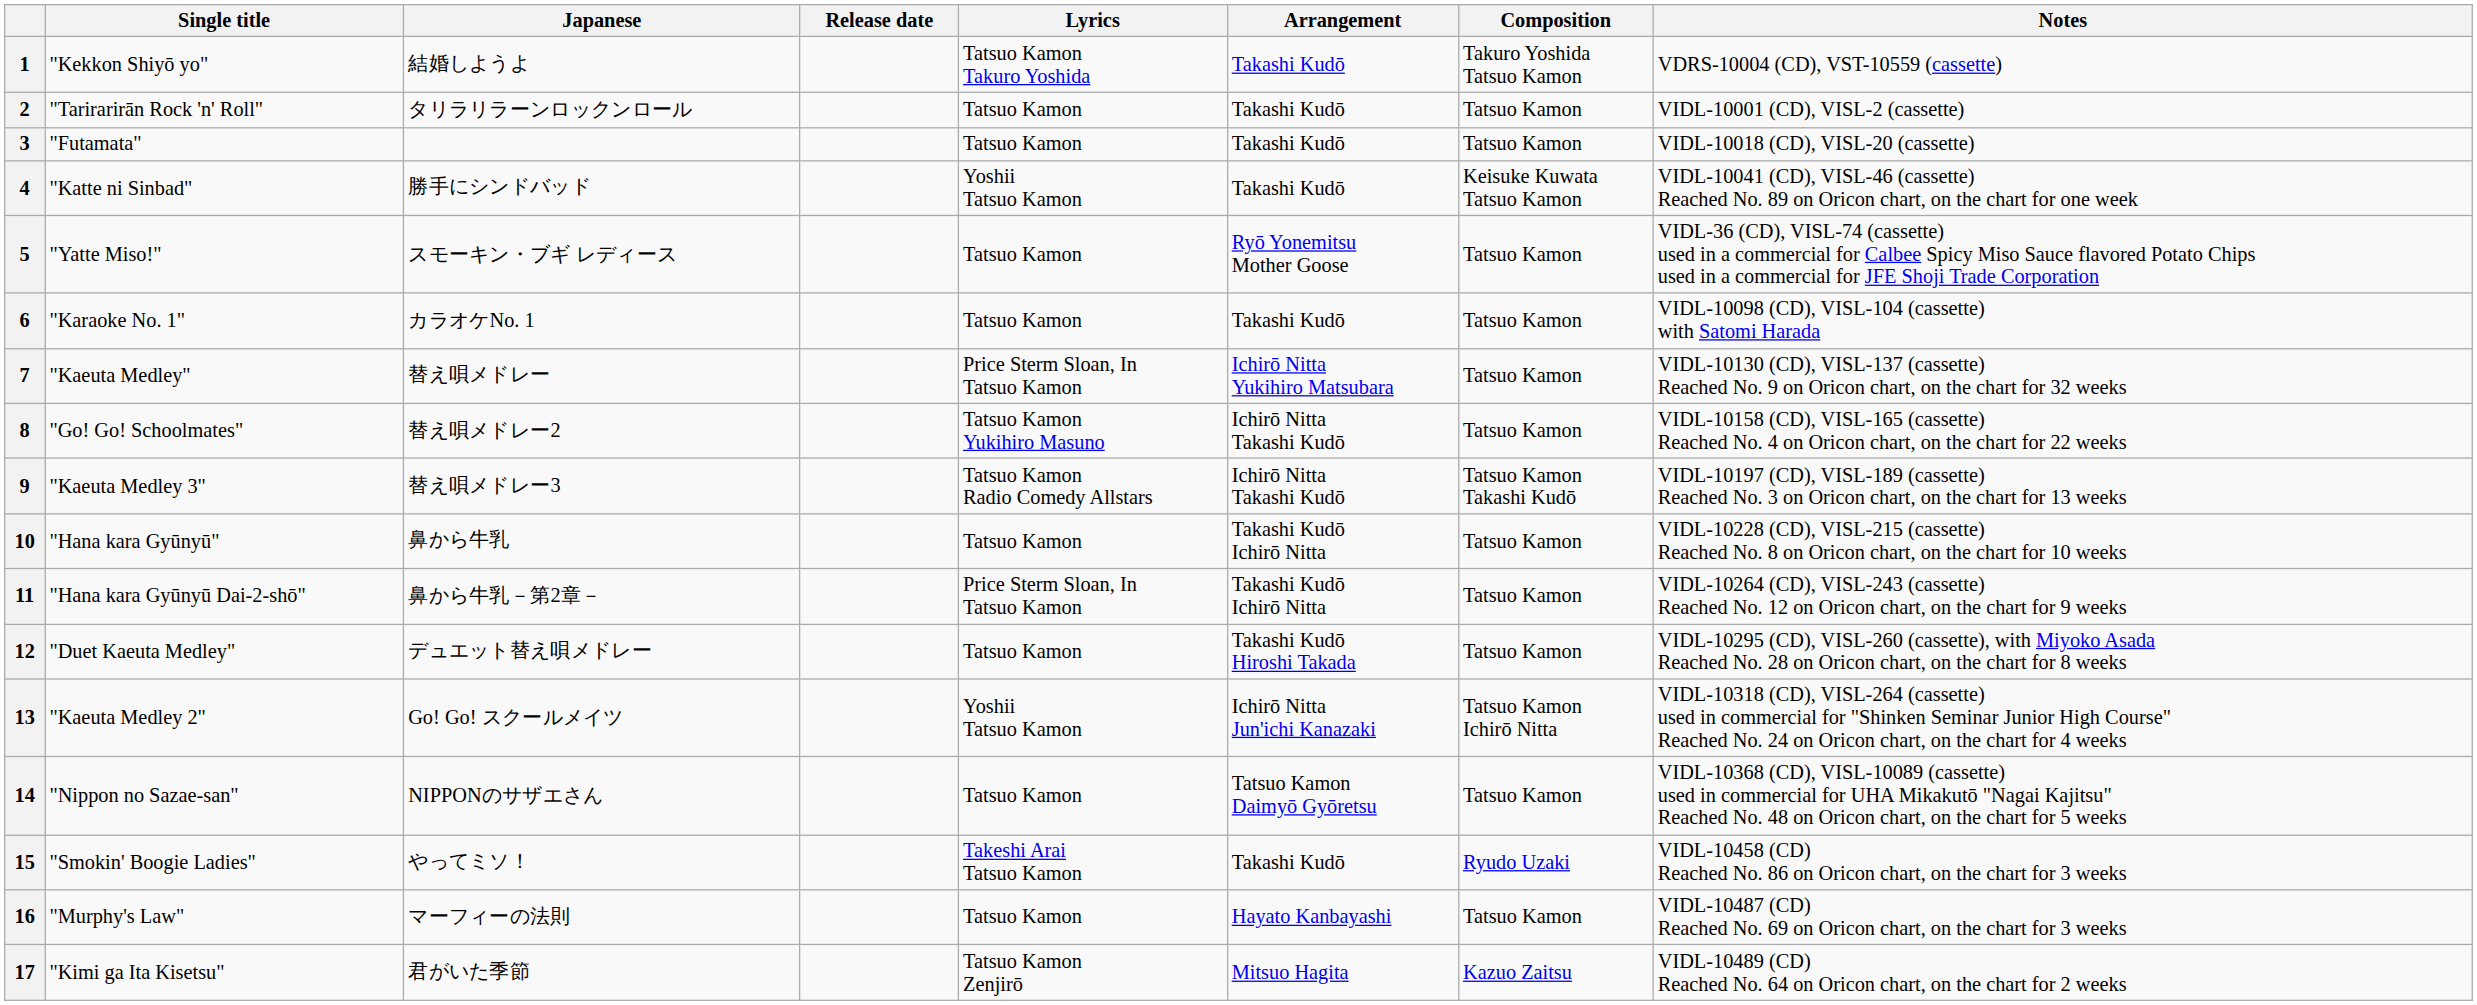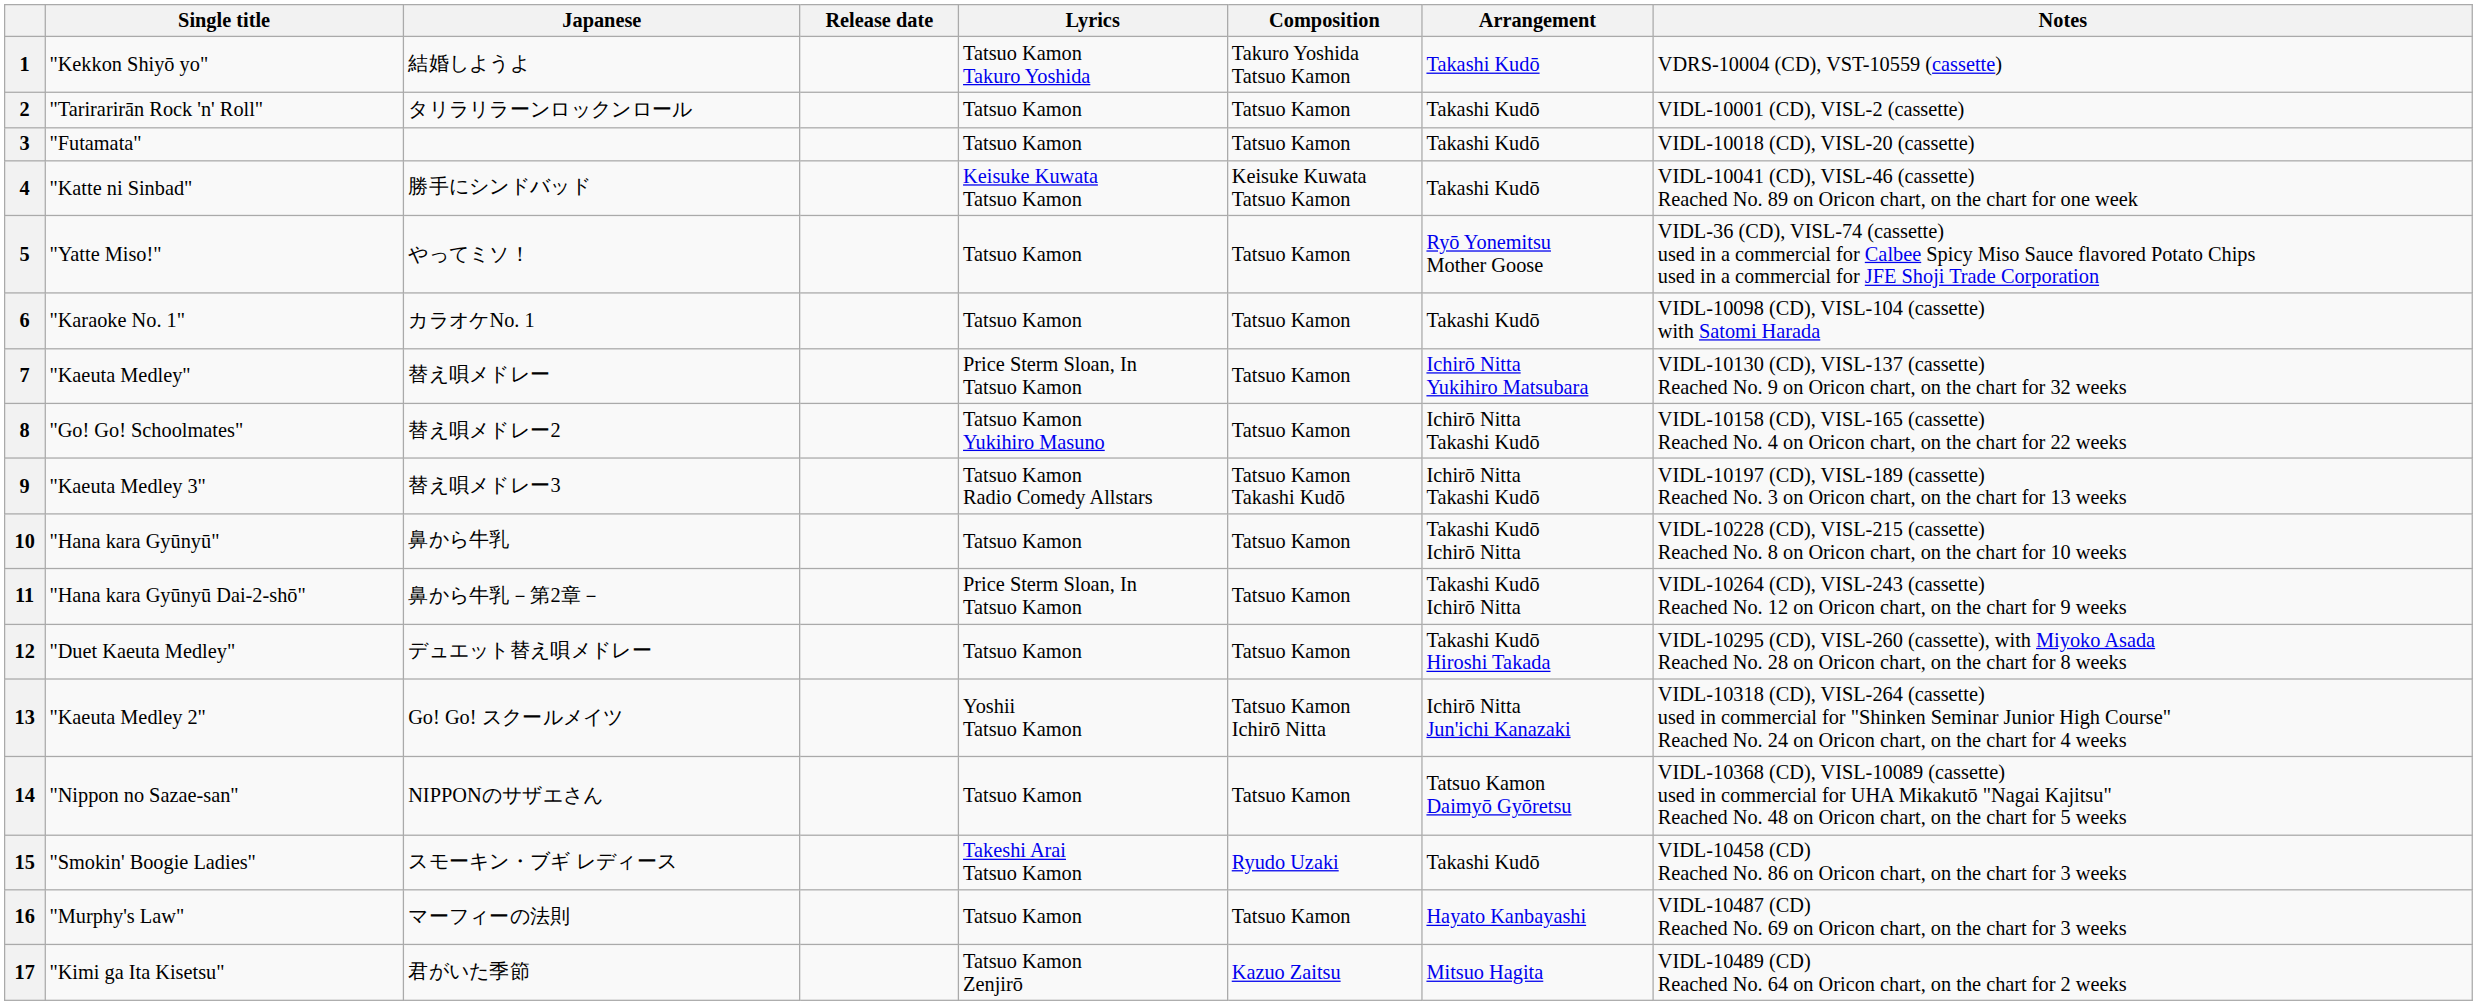columns swapped: Composition <-> Arrangement
4 | Lyrics: Yoshii Tatsuo Kamon -> Keisuke Kuwata Tatsuo Kamon
5 | Japanese: スモーキン・ブギ レディース -> やってミソ！
15 | Japanese: やってミソ！ -> スモーキン・ブギ レディース
